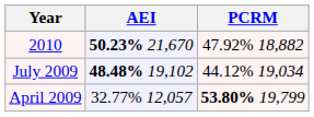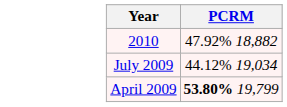- column: AEI | 50.23% 21,670 | 48.48% 19,102 | 32.77% 12,057
